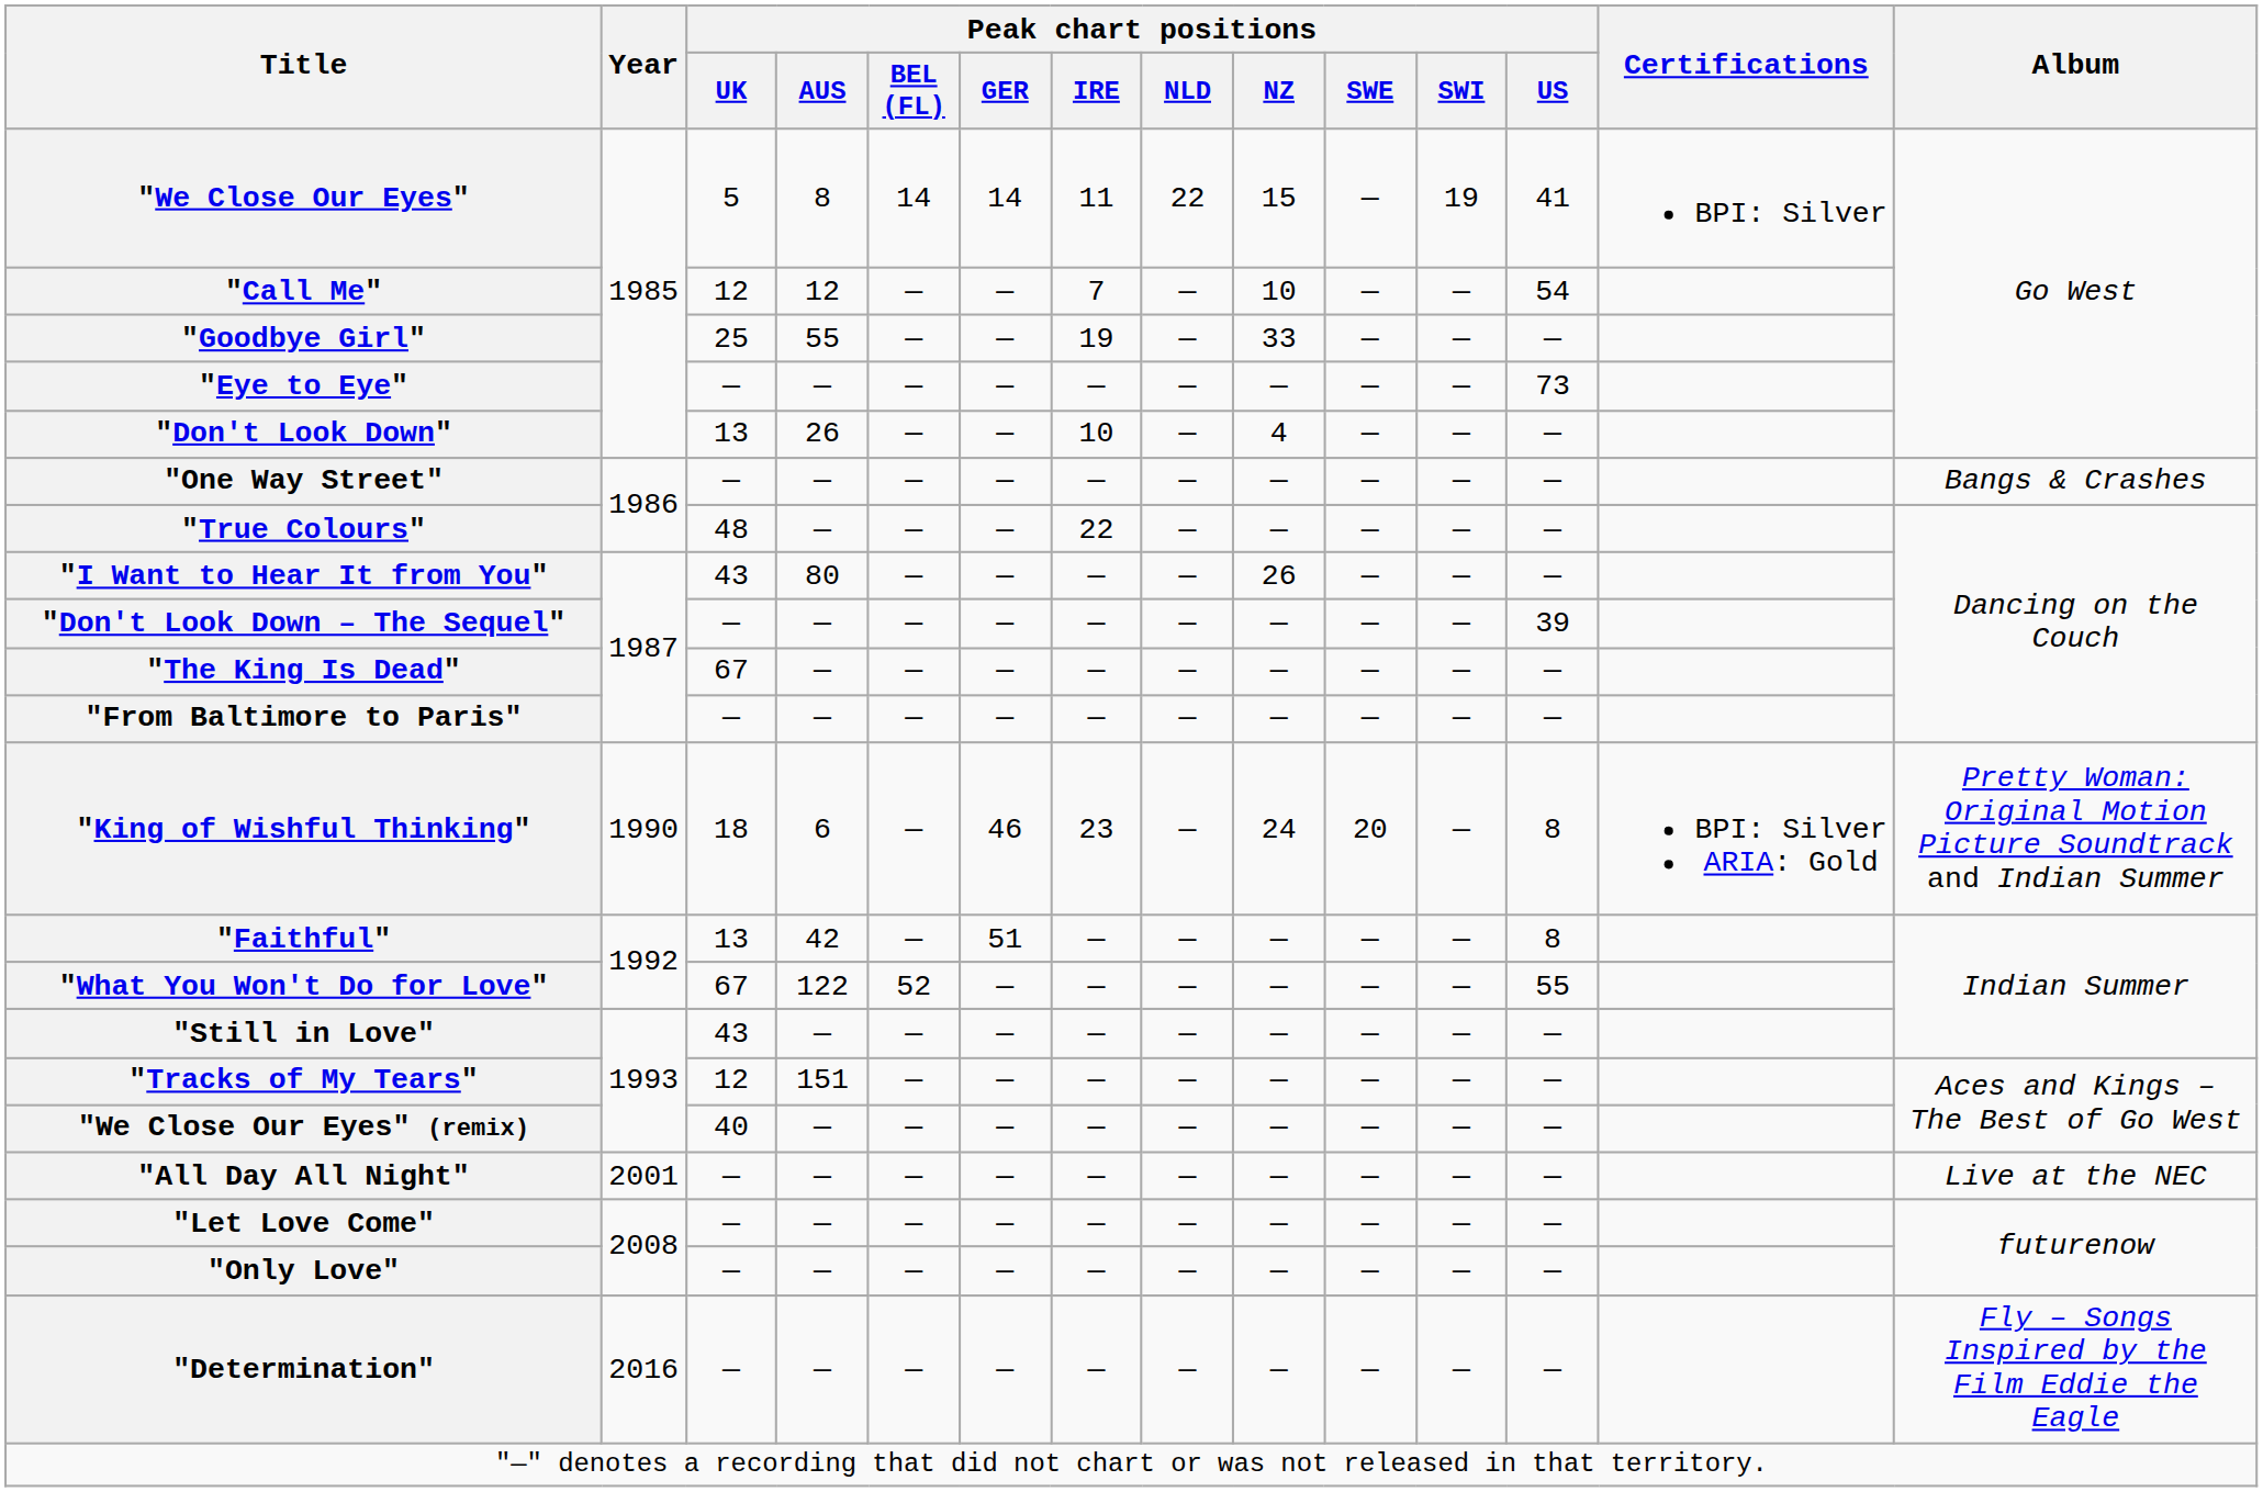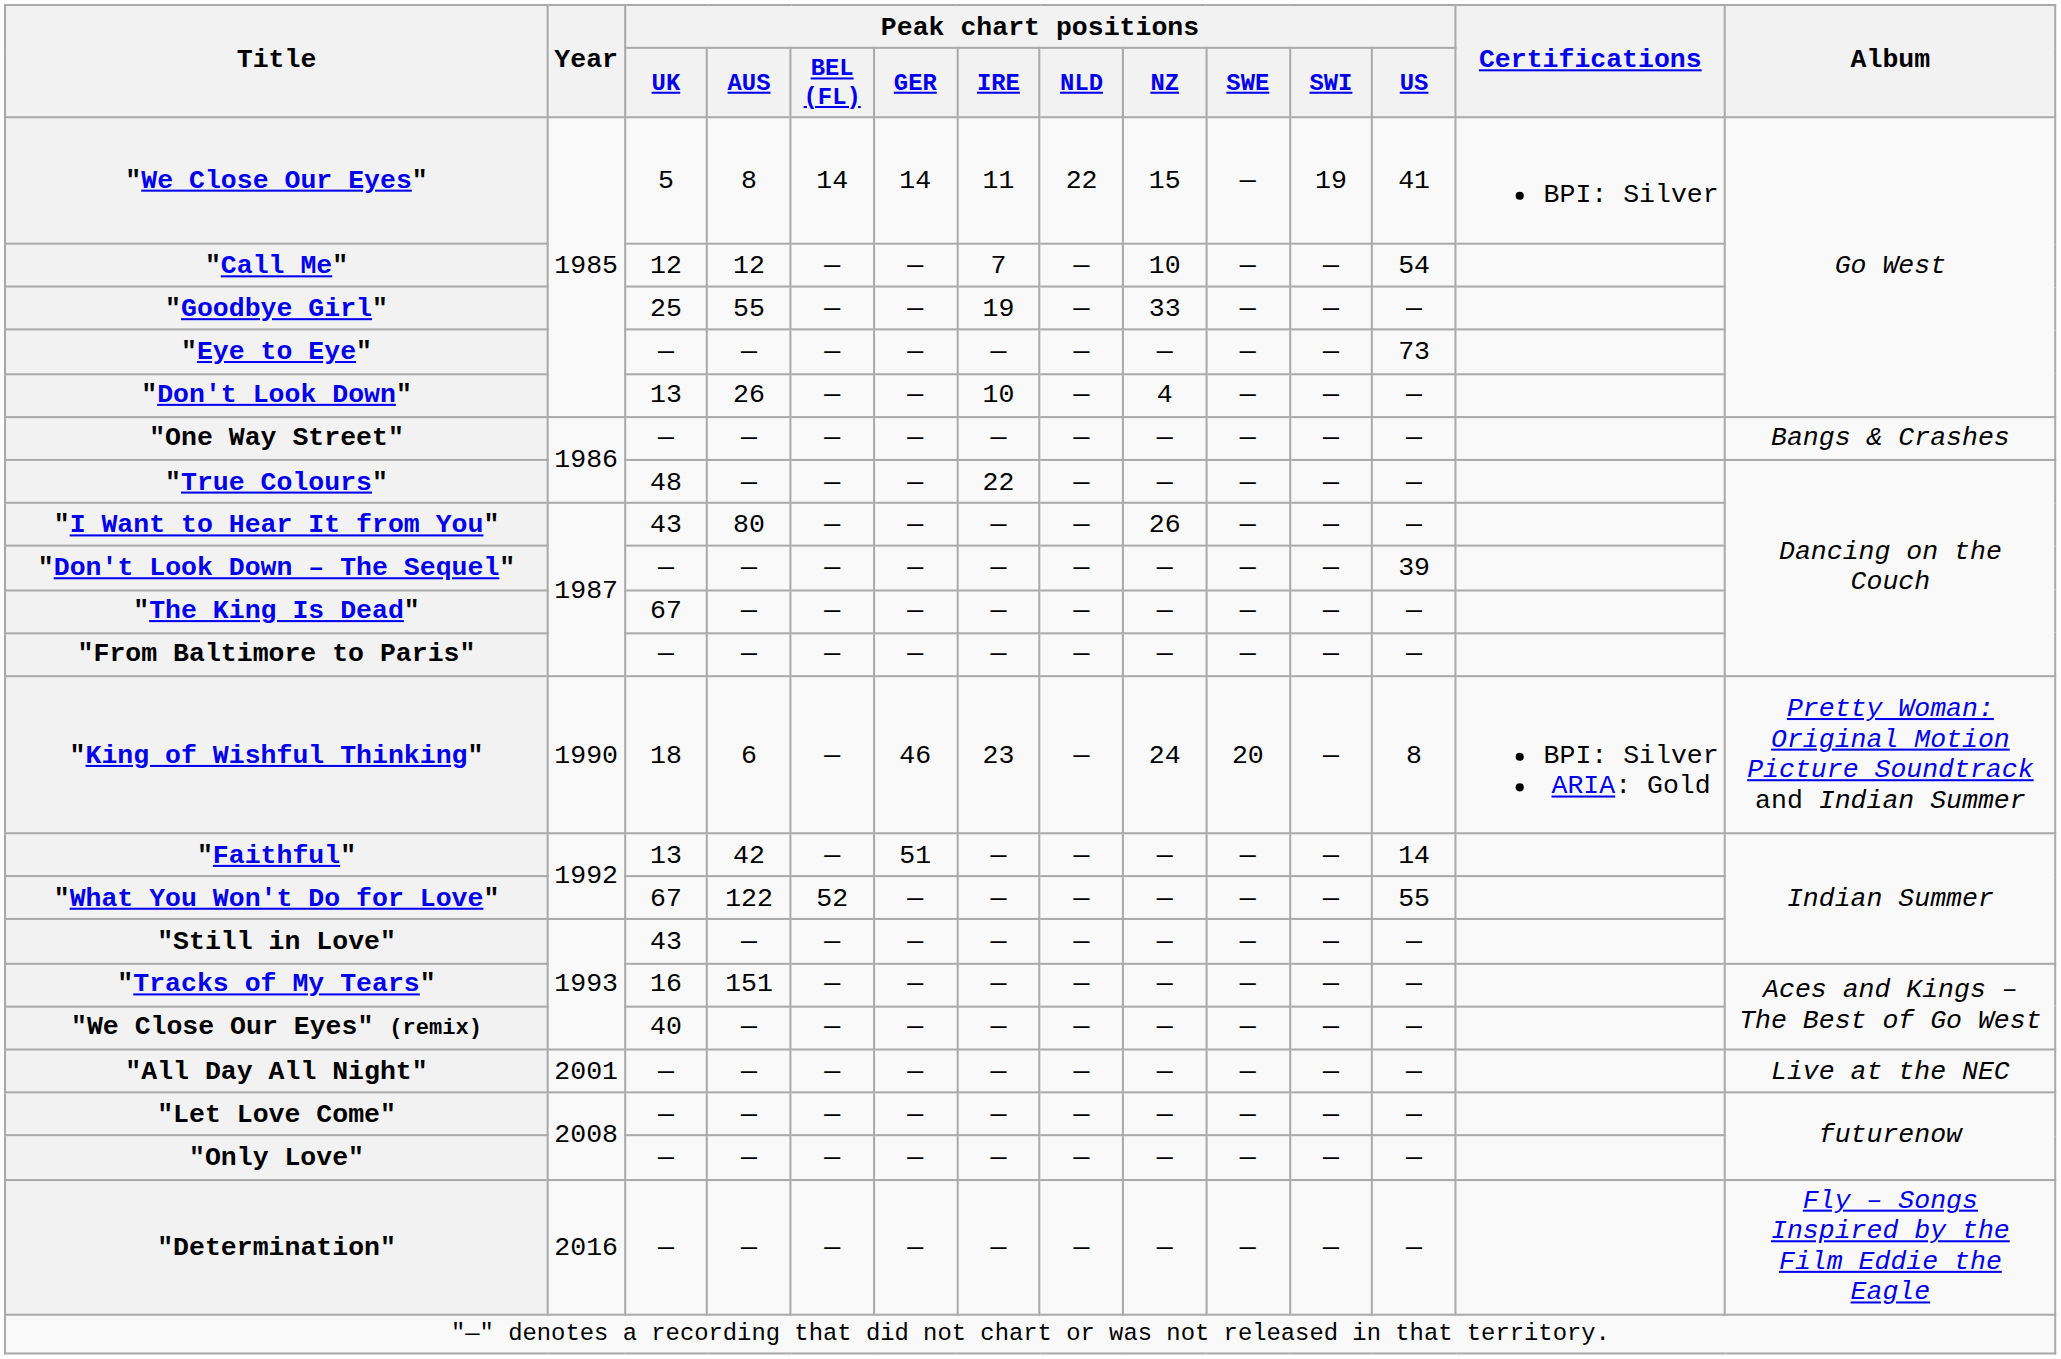"Faithful" | Peak chart positions / US: 8 -> 14
"Tracks of My Tears" | Peak chart positions / UK: 12 -> 16
